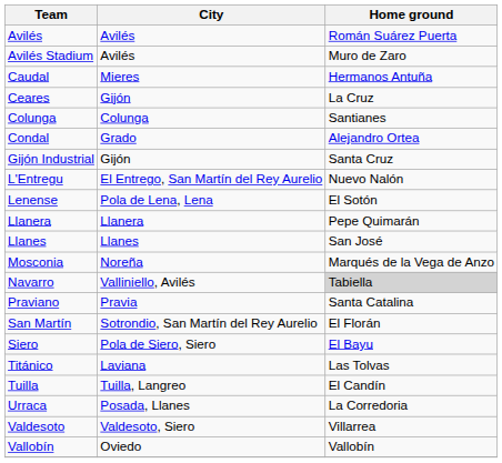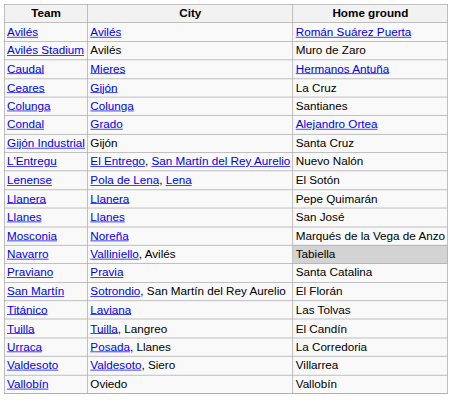- row: Siero | Pola de Siero, Siero | El Bayu
